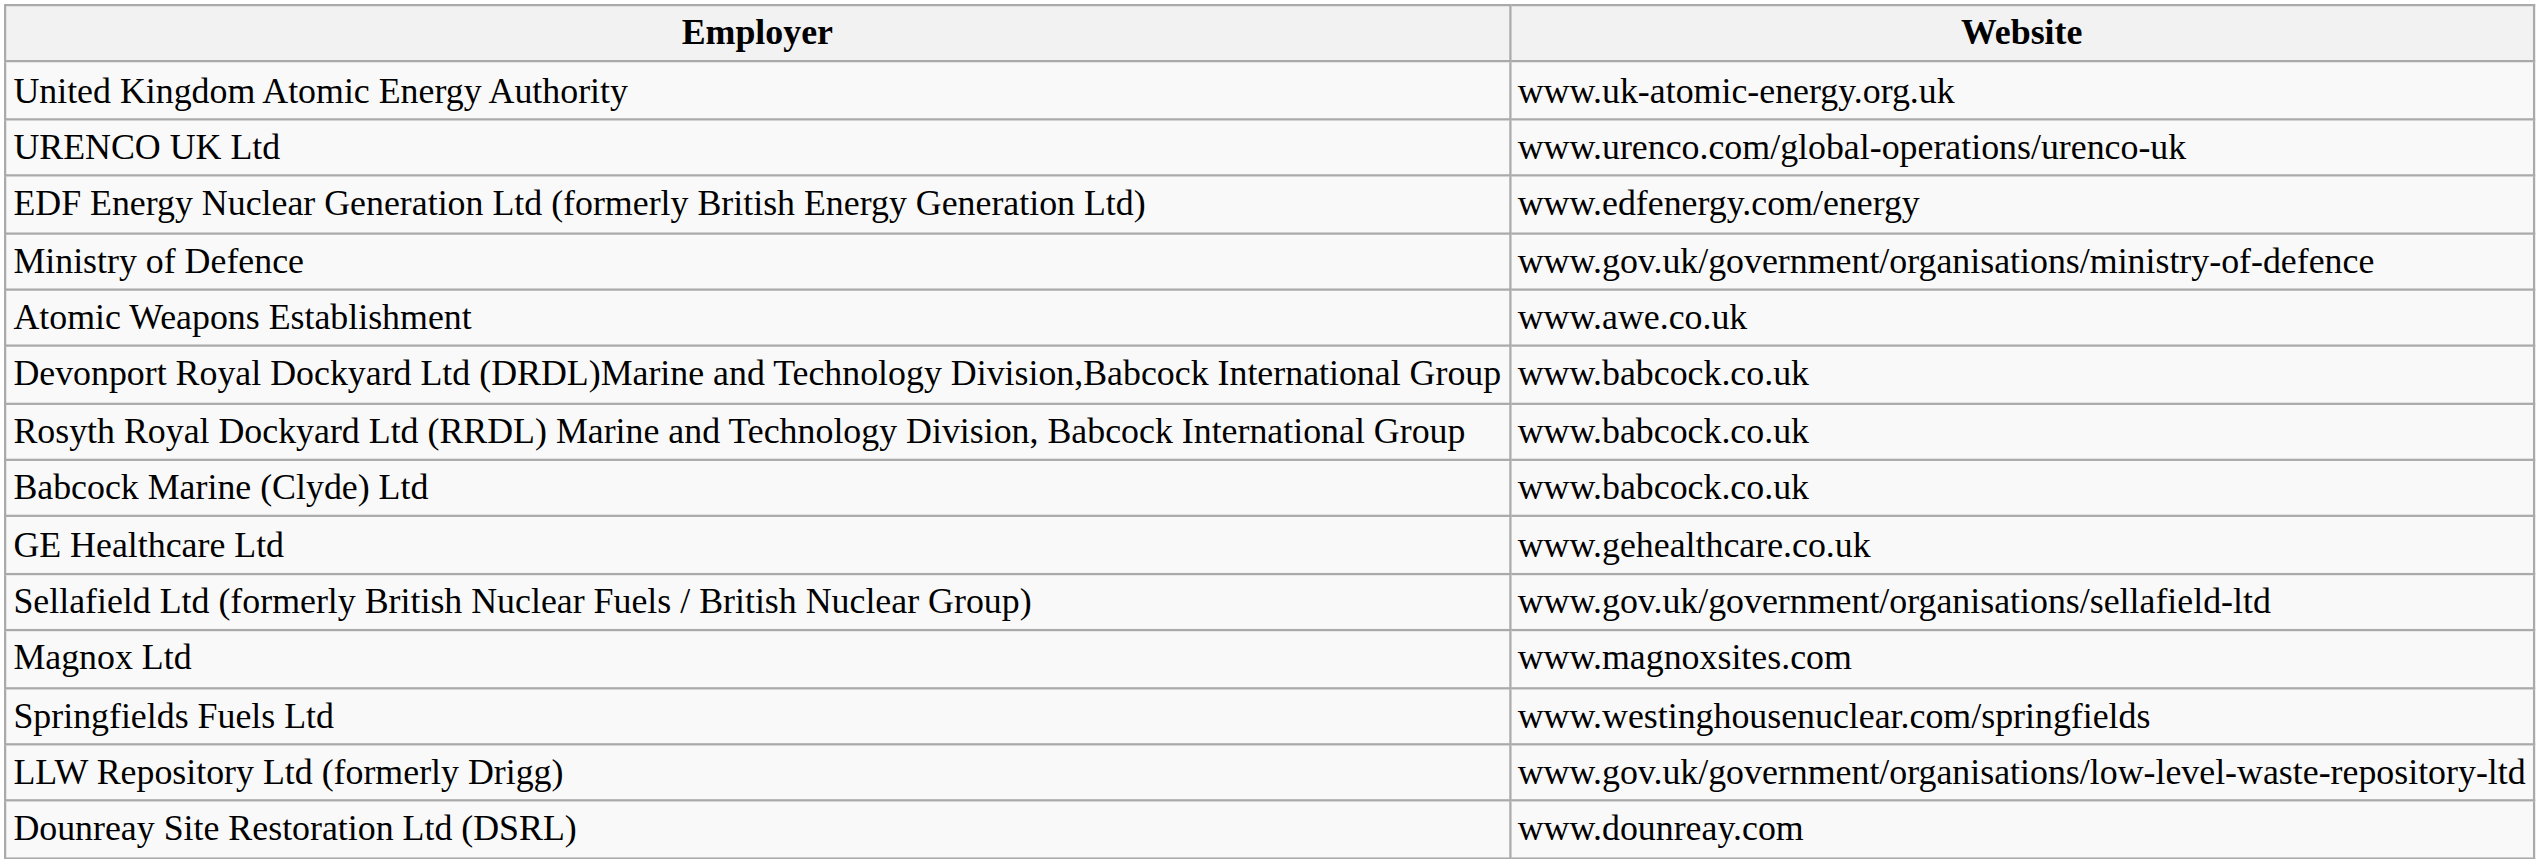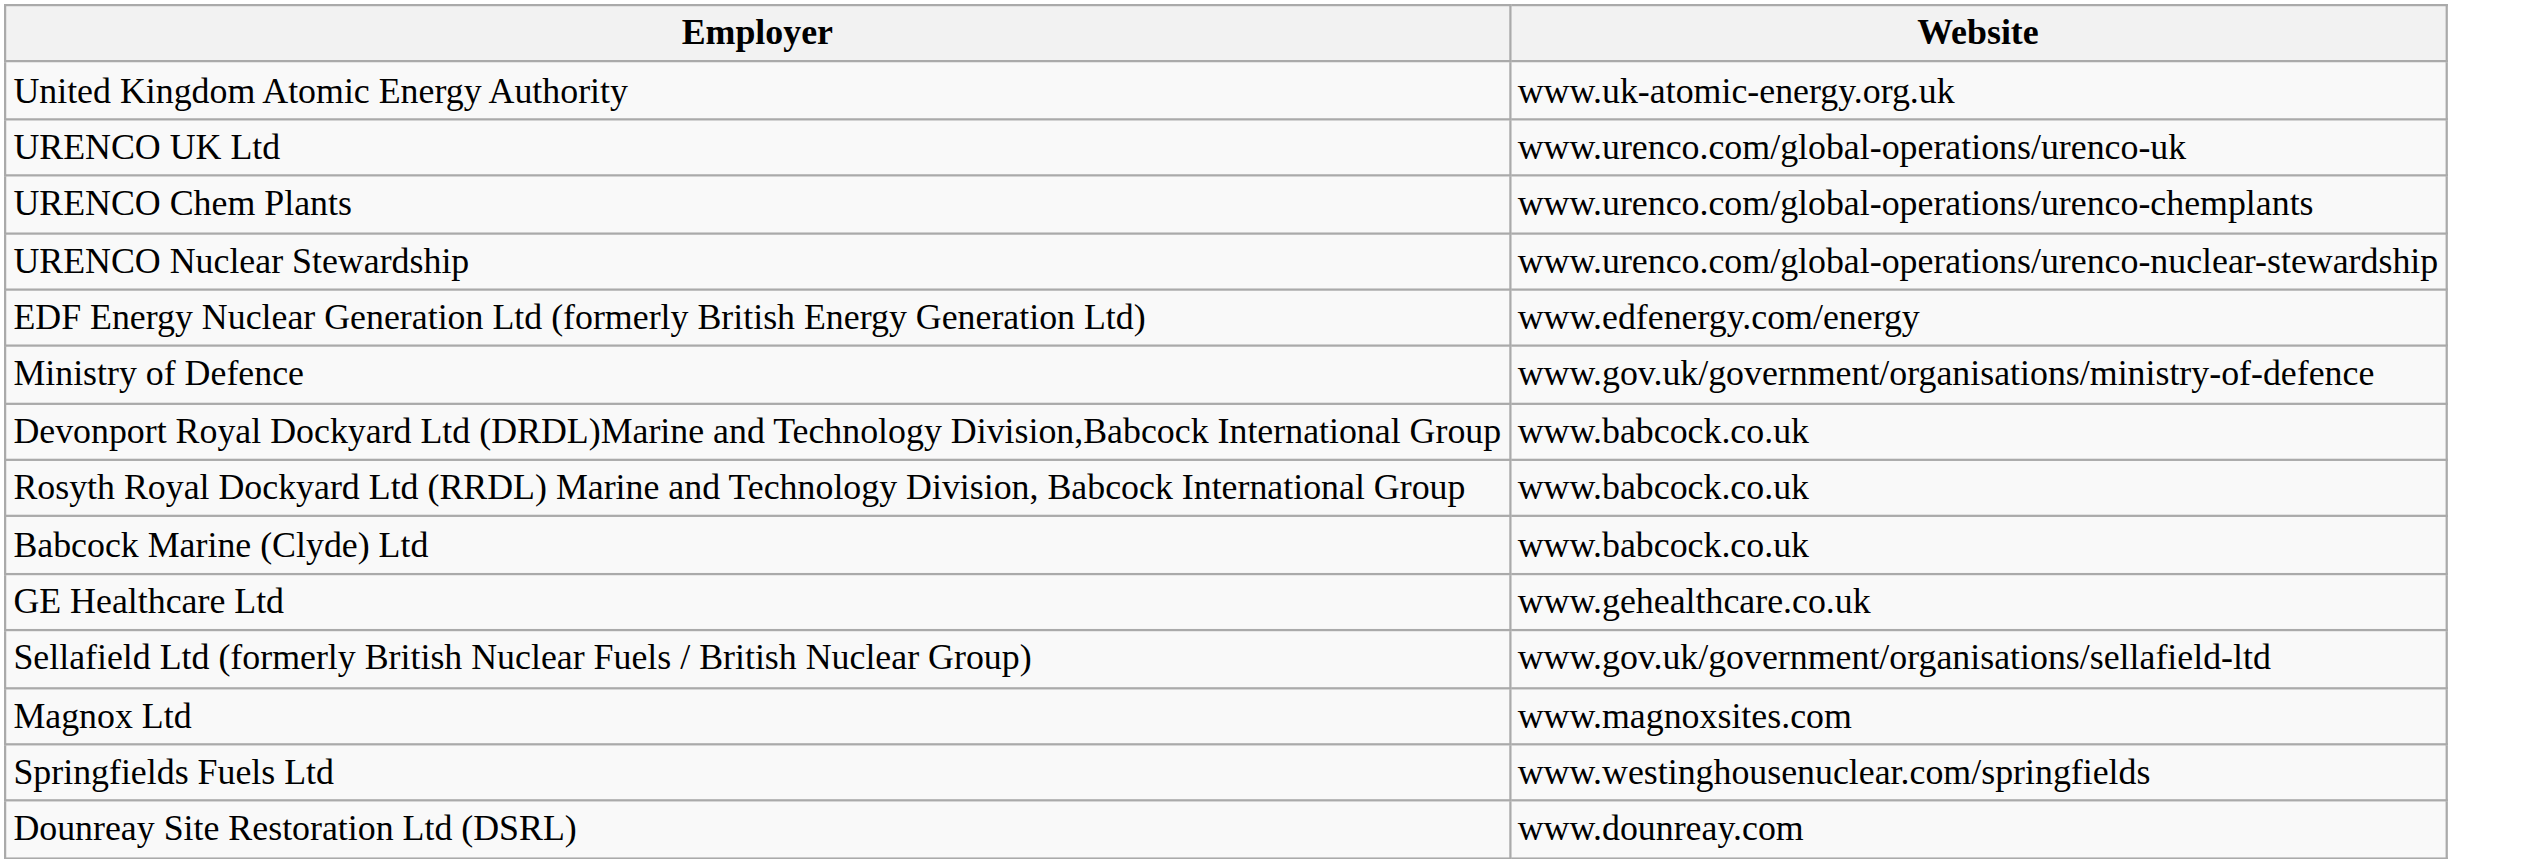+ row: URENCO Chem Plants | www.urenco.com/global-operations/urenco-chemplants
+ row: URENCO Nuclear Stewardship | www.urenco.com/global-operations/urenco-nuclear-stewardship
- row: Atomic Weapons Establishment | www.awe.co.uk
- row: LLW Repository Ltd (formerly Drigg) | www.gov.uk/government/organisations/low-level-waste-repository-ltd
